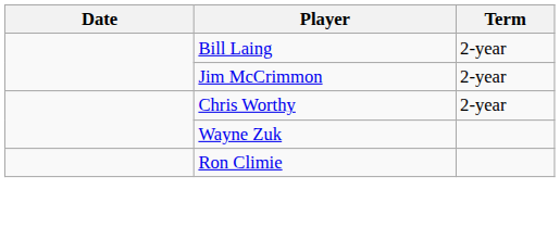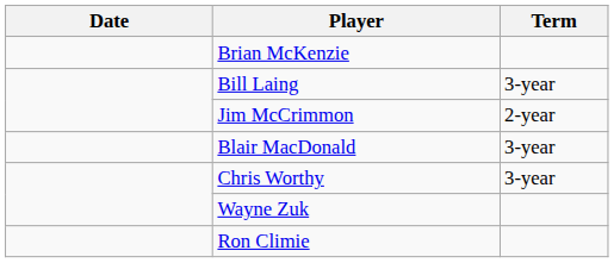+ row: Brian McKenzie
Bill Laing | Term: 2-year -> 3-year
+ row: Blair MacDonald | 3-year
Chris Worthy | Term: 2-year -> 3-year
